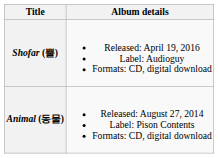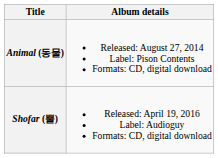rows swapped: Animal (동물) <-> Shofar (뿔)
